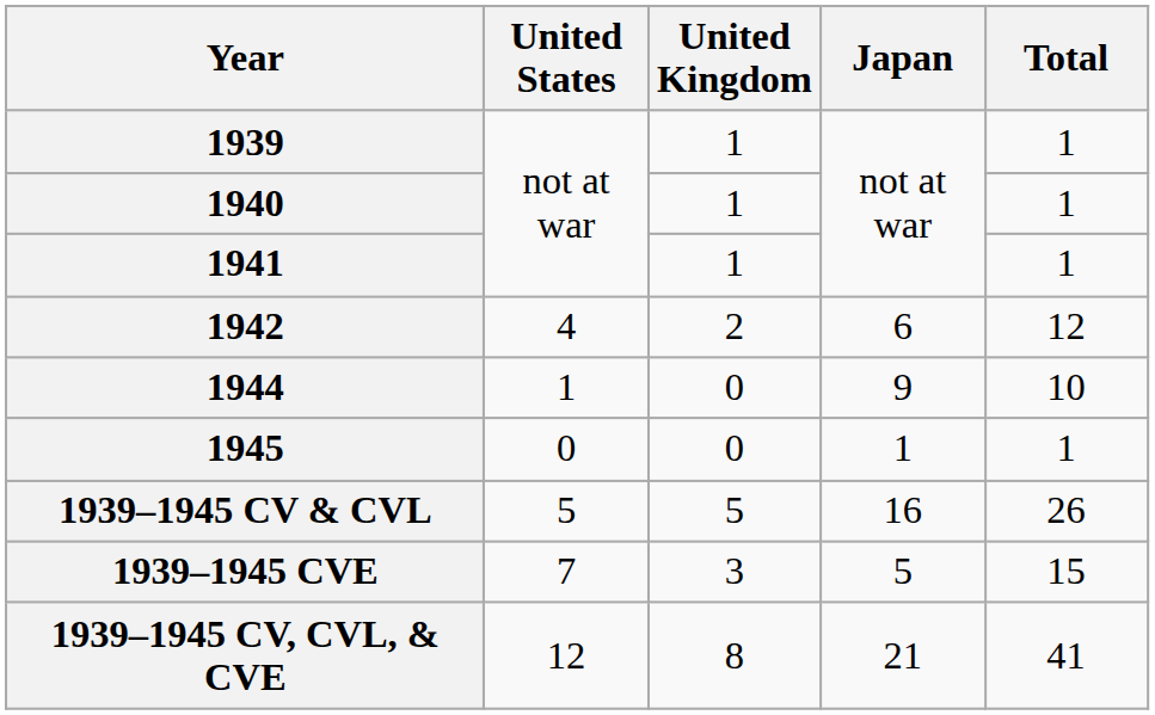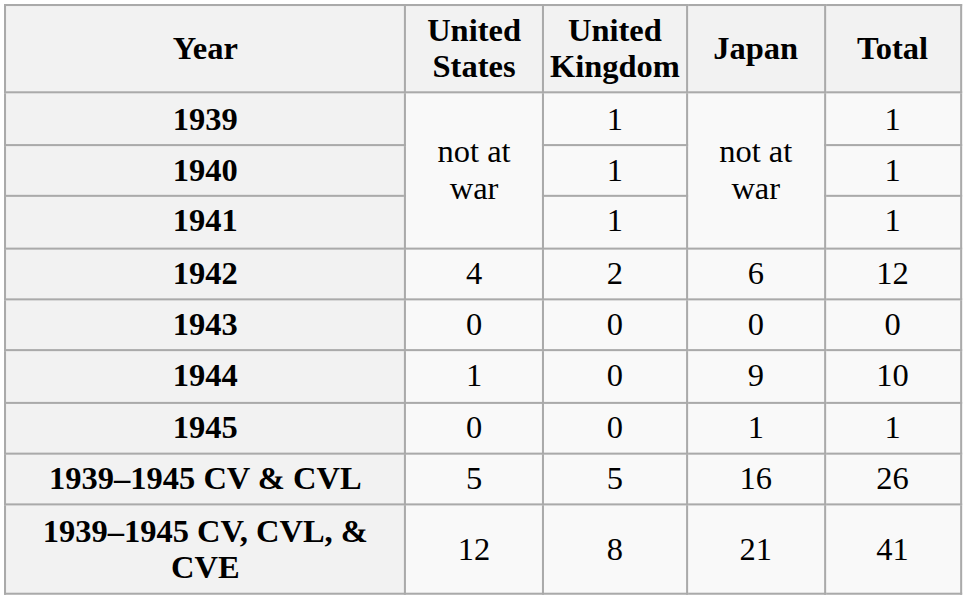+ row: 1943 | 0 | 0 | 0 | 0
- row: 1939–1945 CVE | 7 | 3 | 5 | 15
